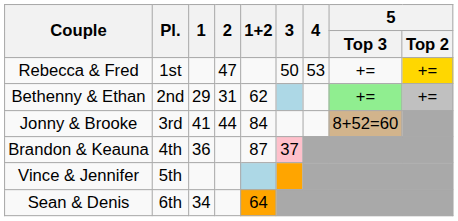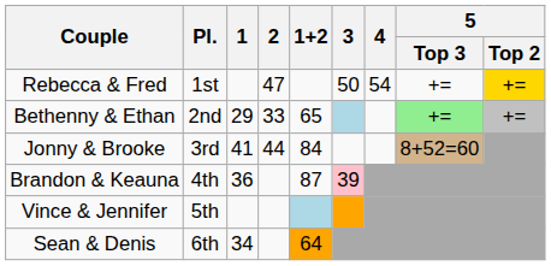Rebecca & Fred | 4: 53 -> 54
Bethenny & Ethan | 2: 31 -> 33
Bethenny & Ethan | 1+2: 62 -> 65
Brandon & Keauna | 3: 37 -> 39
